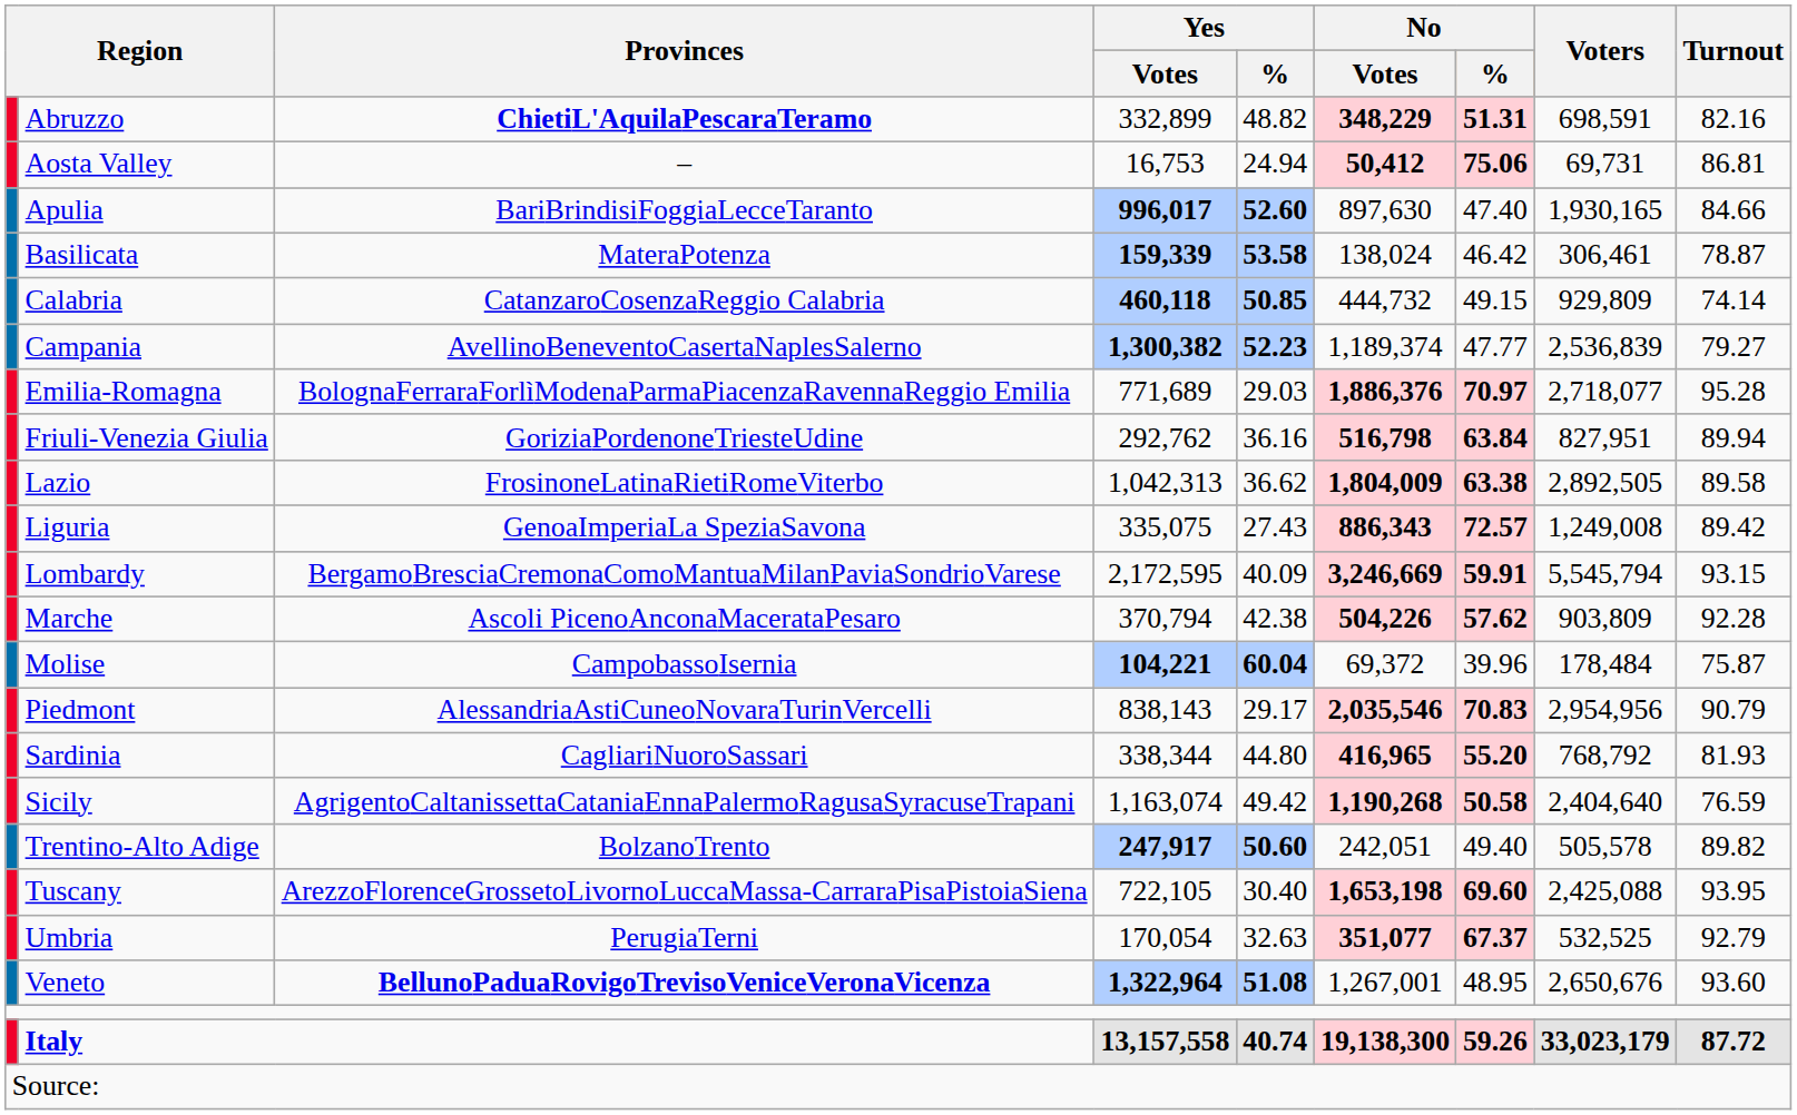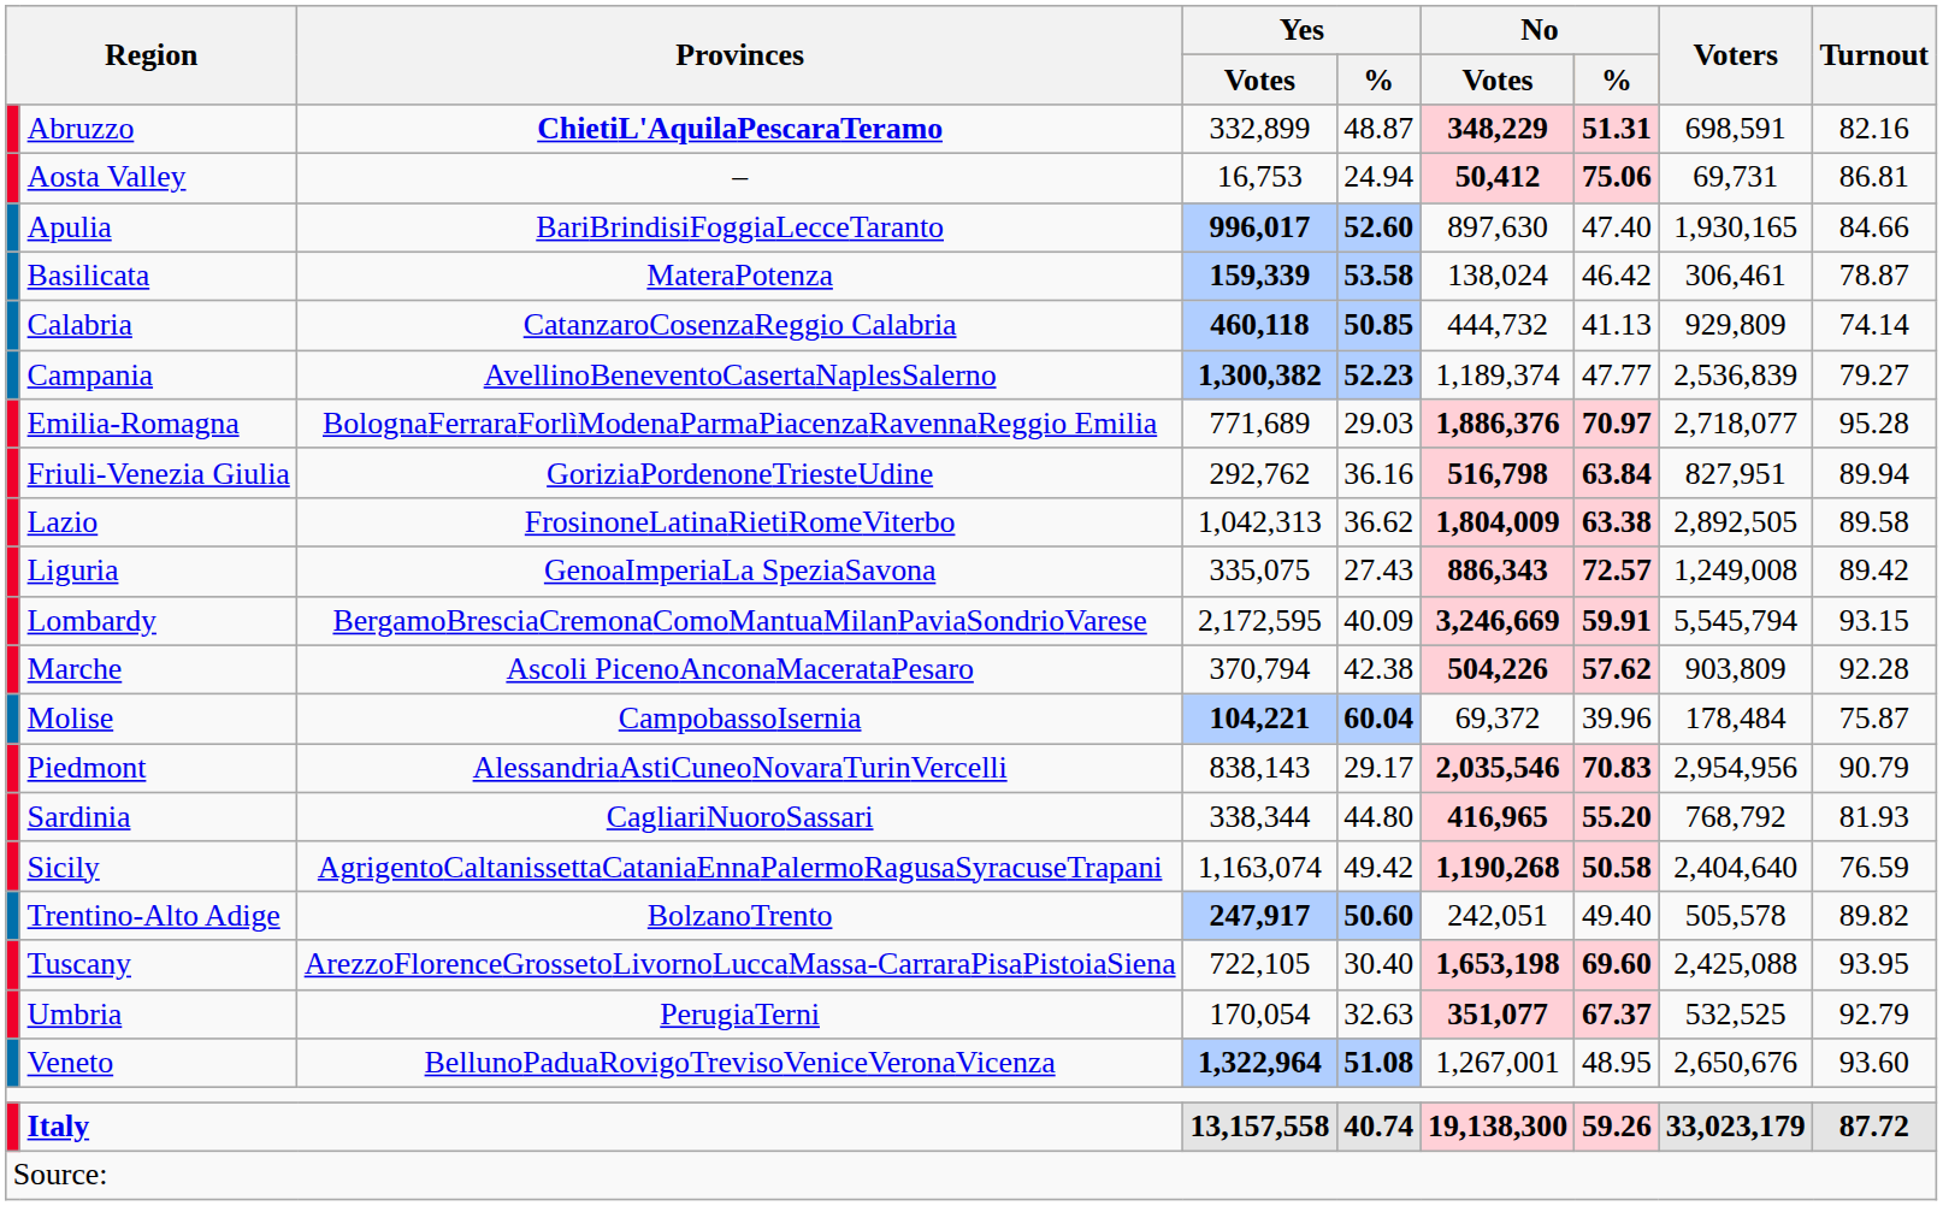Abruzzo | Yes / %: 48.82 -> 48.87
Calabria | No / %: 49.15 -> 41.13
Veneto | Provinces: bold -> normal
